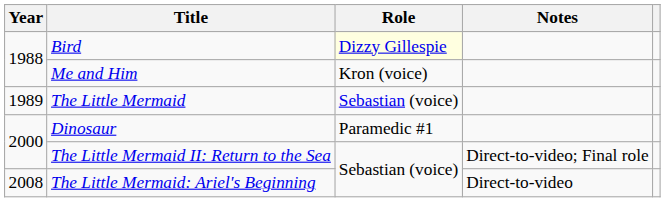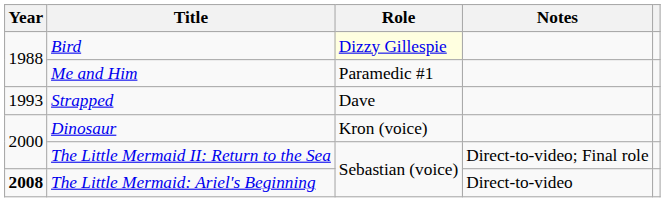Me and Him | Role: Kron (voice) -> Paramedic #1
- row: 1989 | The Little Mermaid | Sebastian (voice)
+ row: 1993 | Strapped | Dave
Dinosaur | Role: Paramedic #1 -> Kron (voice)
The Little Mermaid: Ariel's Beginning | Year: normal -> bold
